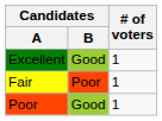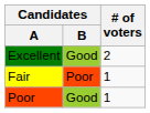Excellent | # of voters: 1 -> 2
